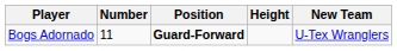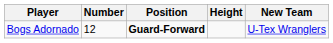Bogs Adornado | Number: 11 -> 12
